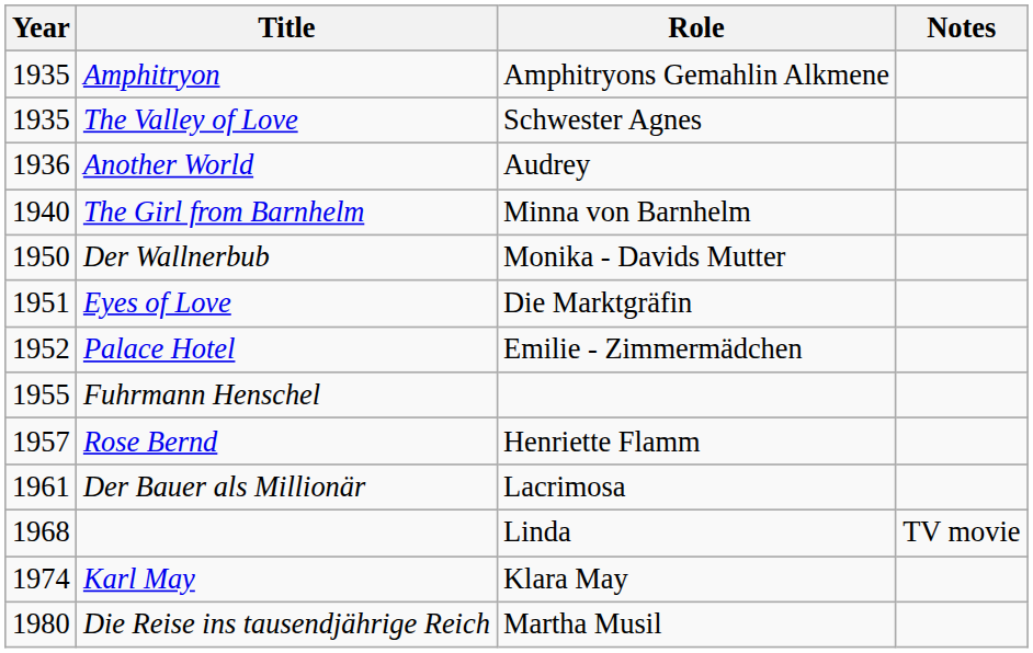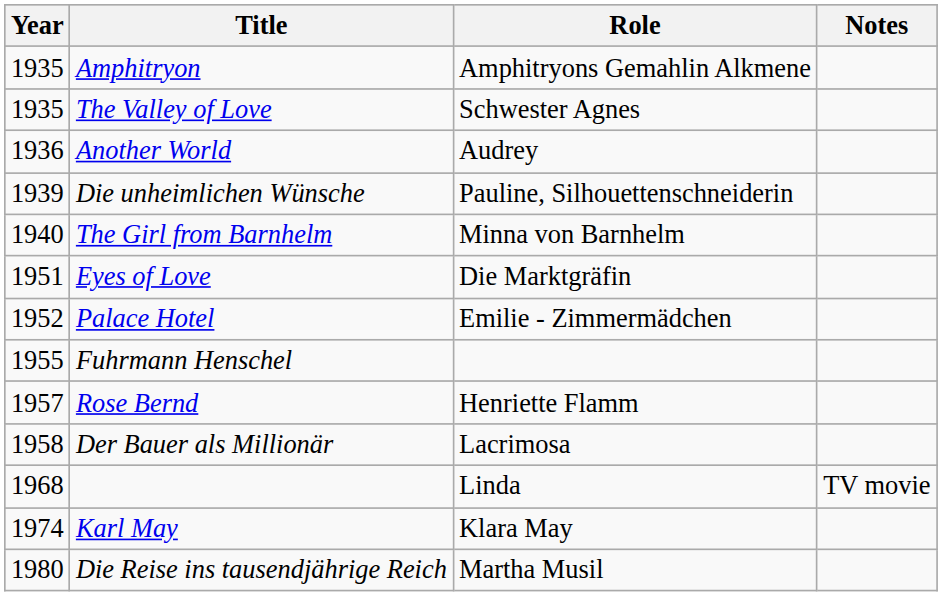+ row: 1939 | Die unheimlichen Wünsche | Pauline, Silhouettenschneiderin
- row: 1950 | Der Wallnerbub | Monika - Davids Mutter
Der Bauer als Millionär | Year: 1961 -> 1958
